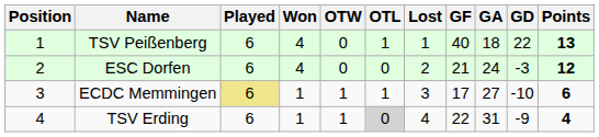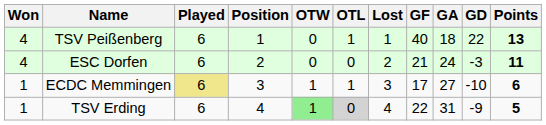columns swapped: Position <-> Won
ESC Dorfen | Points: 12 -> 11
TSV Erding | OTW: no background -> lightgreen background
TSV Erding | Points: 4 -> 5
